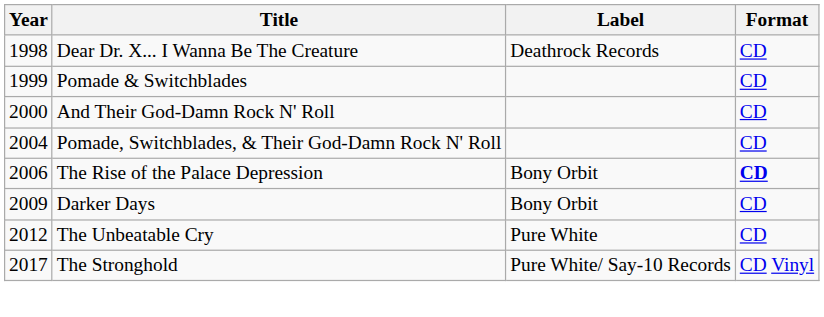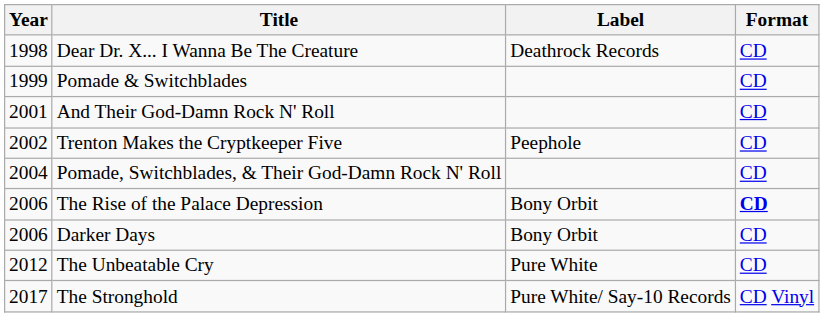And Their God-Damn Rock N' Roll | Year: 2000 -> 2001
+ row: 2002 | Trenton Makes the Cryptkeeper Five | Peephole | CD
Darker Days | Year: 2009 -> 2006
